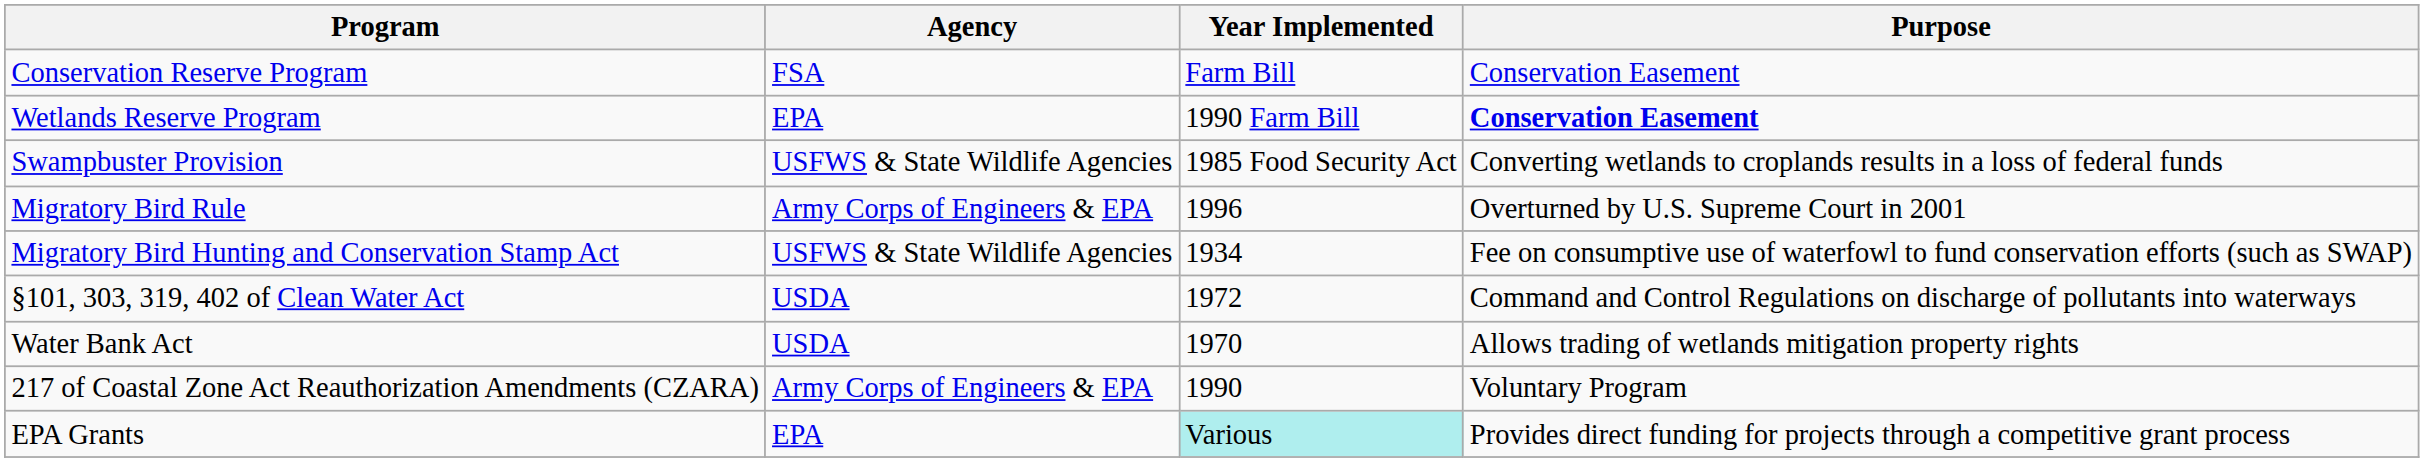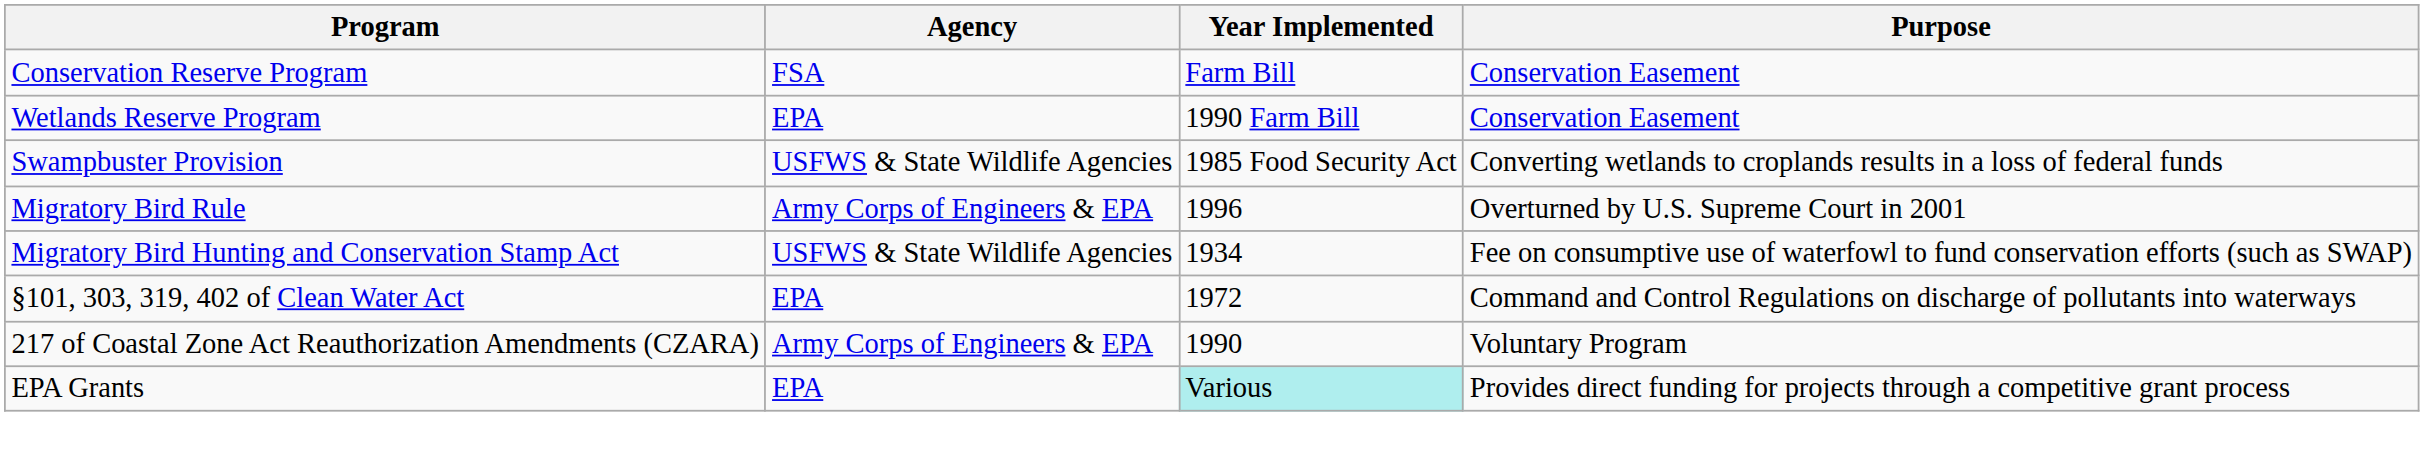Wetlands Reserve Program | Purpose: bold -> normal
§101, 303, 319, 402 of Clean Water Act | Agency: USDA -> EPA
- row: Water Bank Act | USDA | 1970 | Allows trading of wetlands mitigation property rights
